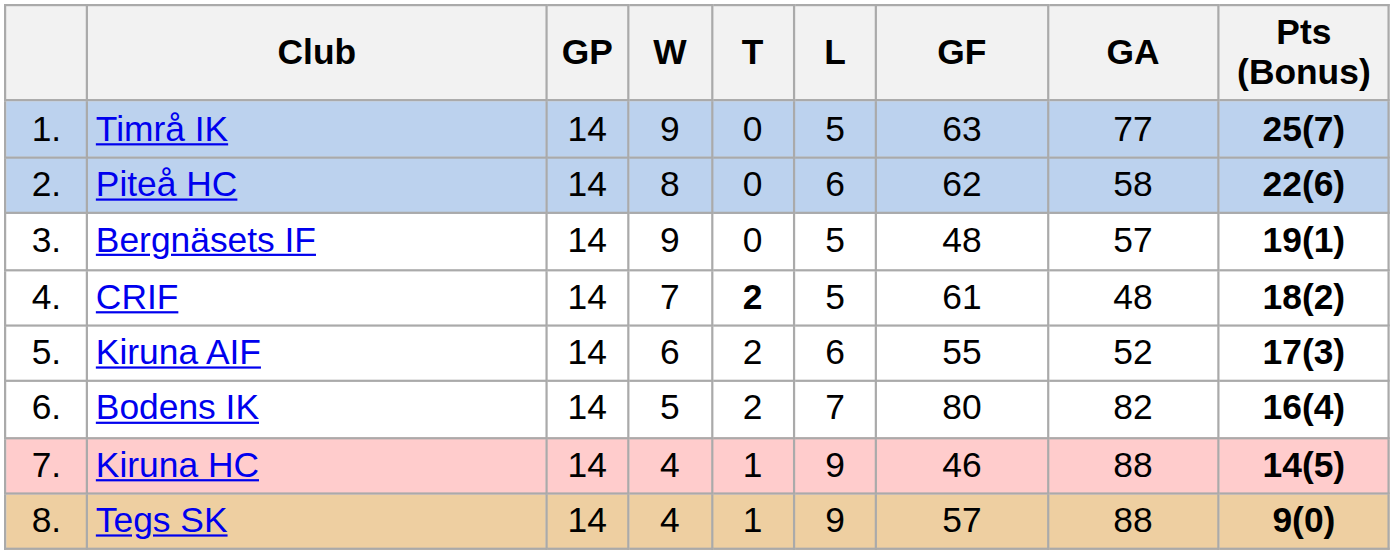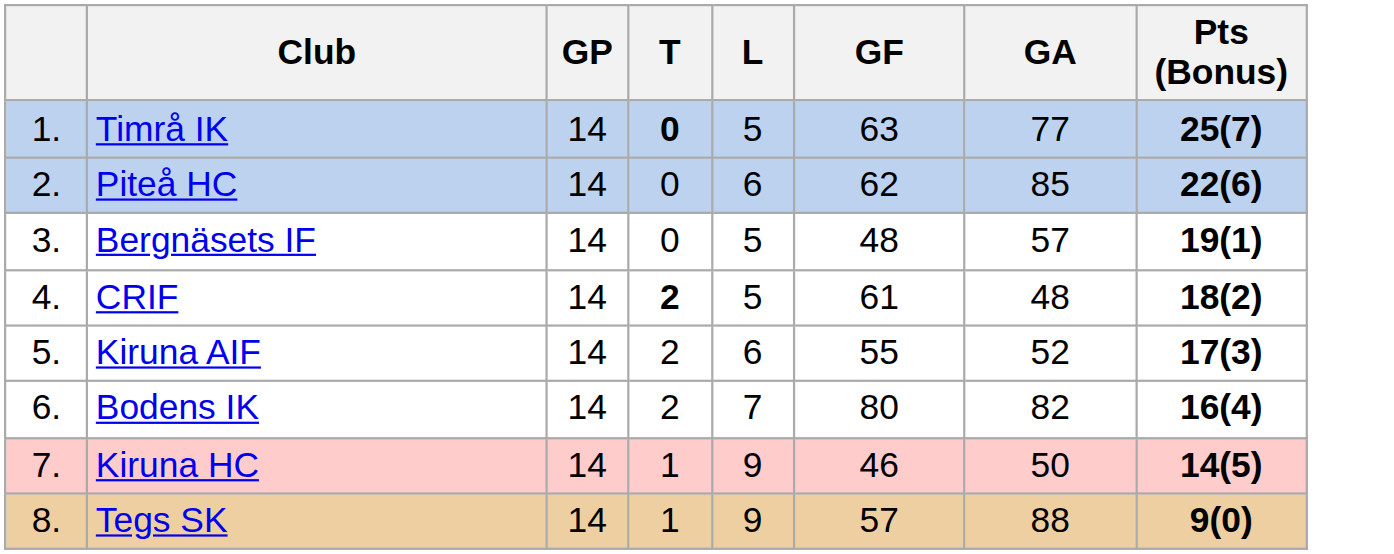- column: W | 9 | 8 | 9 | 7 | 6 | 5 | 4 | 4
Timrå IK | T: normal -> bold
Piteå HC | GA: 58 -> 85
Kiruna HC | GA: 88 -> 50
